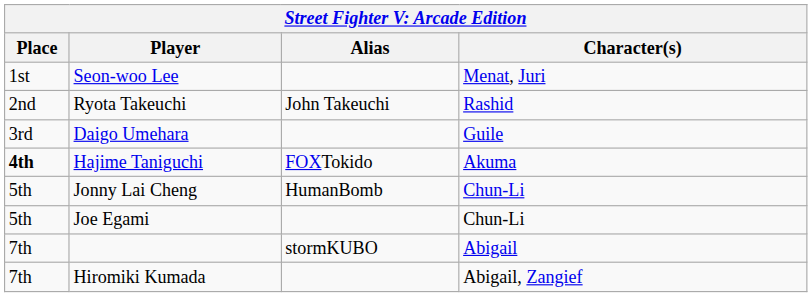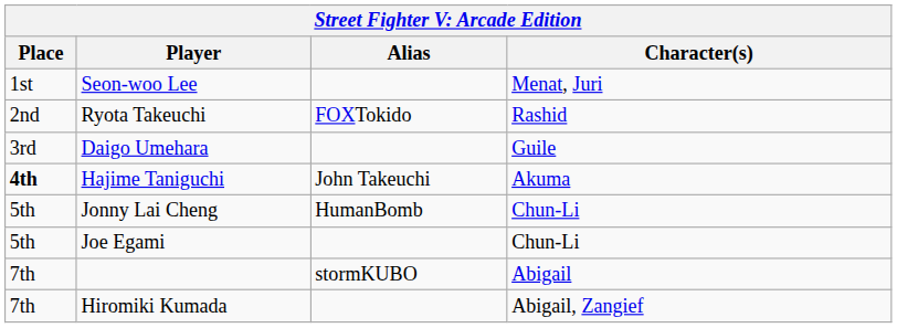Ryota Takeuchi | Alias: John Takeuchi -> FOXTokido
Hajime Taniguchi | Alias: FOXTokido -> John Takeuchi
